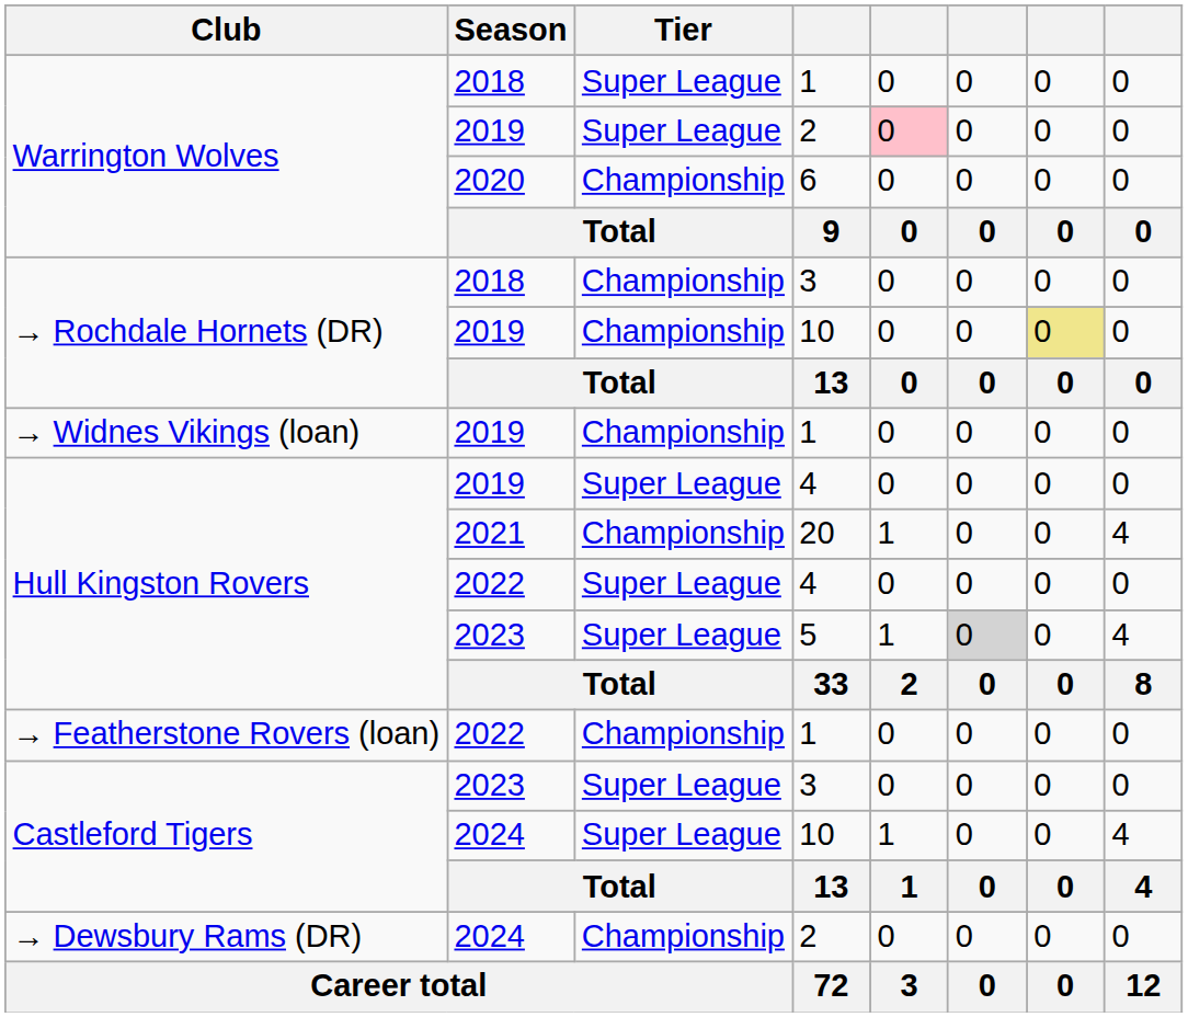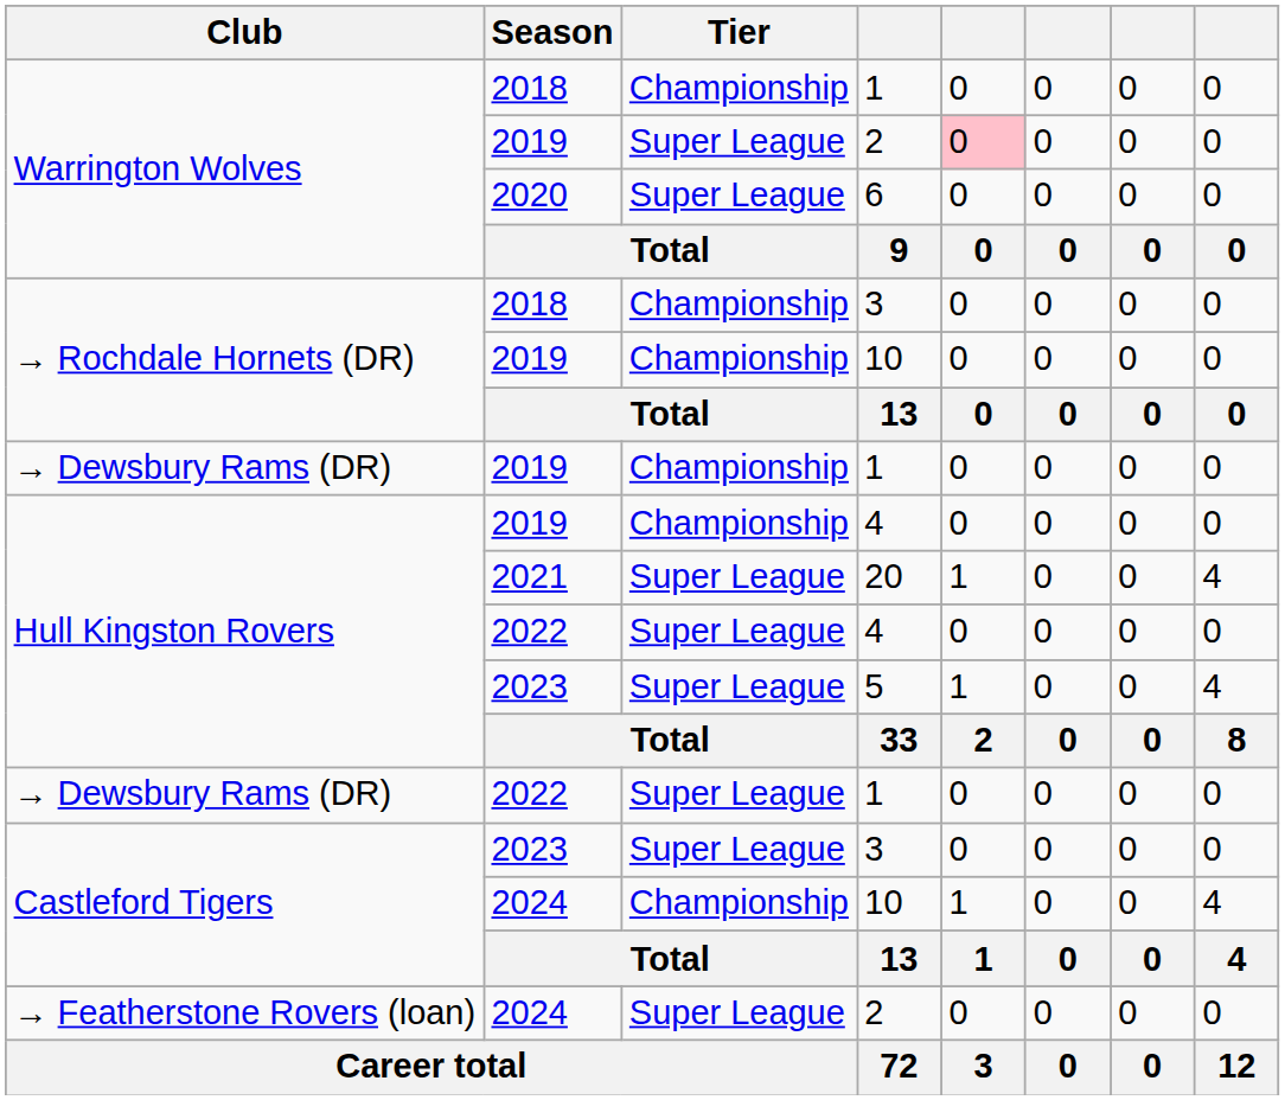2018 / 1 | Tier: Super League -> Championship
6 | Tier: Championship -> Super League
2019 / 10 | column 7: khaki background -> no background
2019 / 1 | Club: → Widnes Vikings (loan) -> → Dewsbury Rams (DR)
2019 / 4 | Tier: Super League -> Championship
20 | Tier: Championship -> Super League
5 | column 6: lightgrey background -> no background
2022 / 1 | Club: → Featherstone Rovers (loan) -> → Dewsbury Rams (DR)
2022 / 1 | Tier: Championship -> Super League
2024 / 10 | Tier: Super League -> Championship
2024 / 2 | Club: → Dewsbury Rams (DR) -> → Featherstone Rovers (loan)
2024 / 2 | Tier: Championship -> Super League
